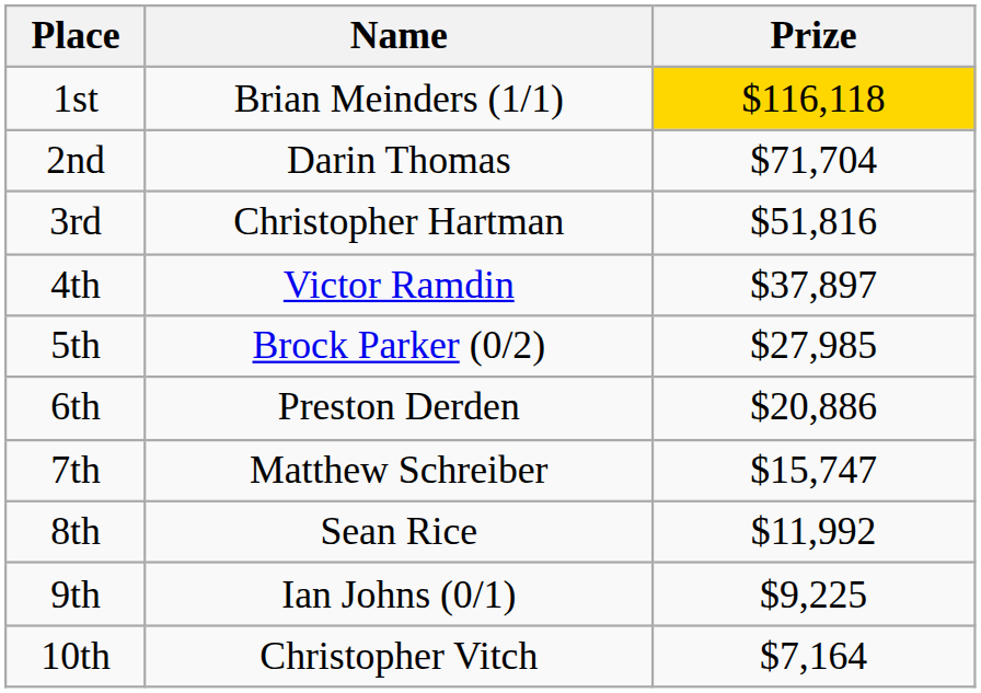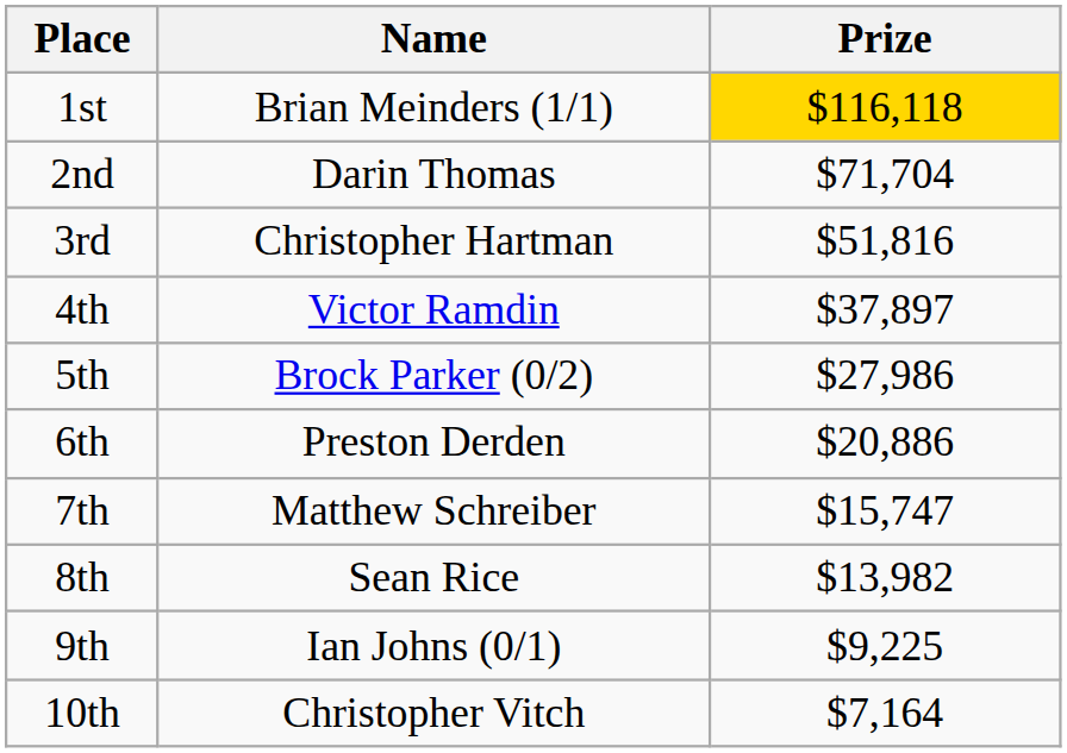5th | Prize: $27,985 -> $27,986
8th | Prize: $11,992 -> $13,982
